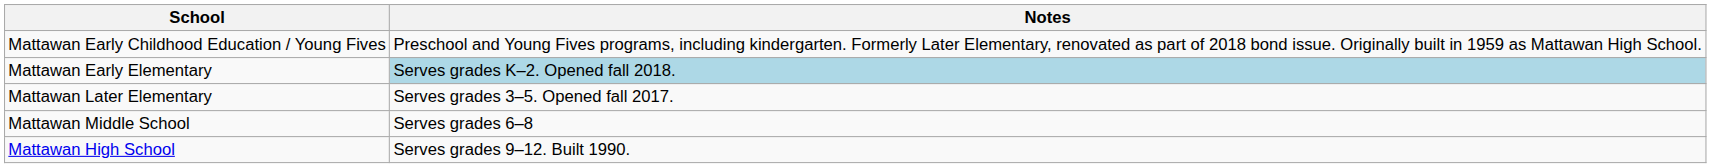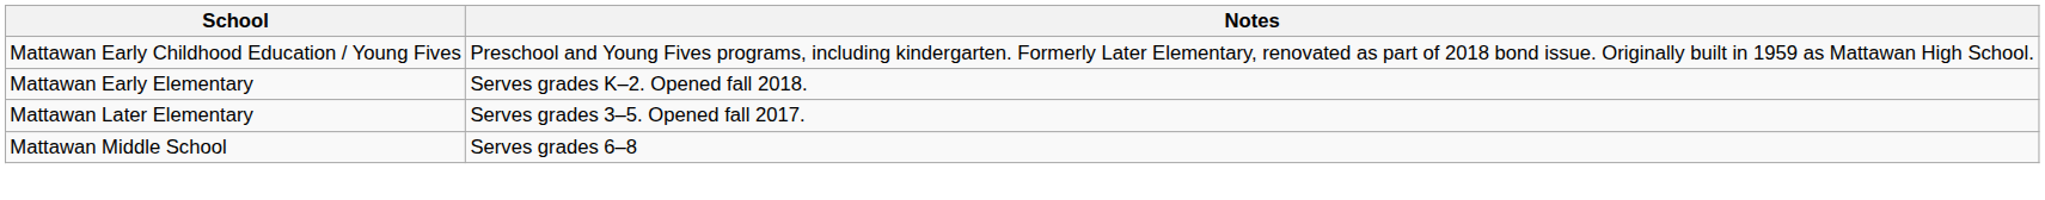Mattawan Early Elementary | Notes: lightblue background -> no background
- row: Mattawan High School | Serves grades 9–12. Built 1990.
